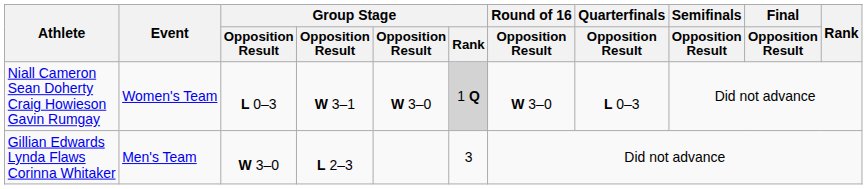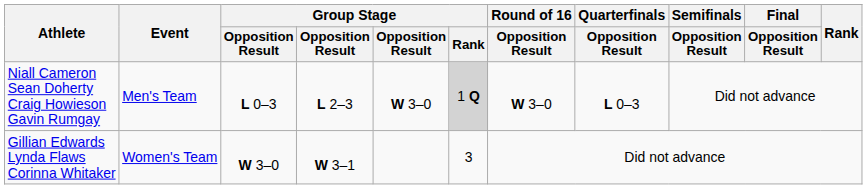Niall Cameron Sean Doherty Craig Howieson Gavin Rumgay | Event: Women's Team -> Men's Team
Niall Cameron Sean Doherty Craig Howieson Gavin Rumgay | column 4: W 3–1 -> L 2–3
Gillian Edwards Lynda Flaws Corinna Whitaker | Event: Men's Team -> Women's Team
Gillian Edwards Lynda Flaws Corinna Whitaker | column 4: L 2–3 -> W 3–1
